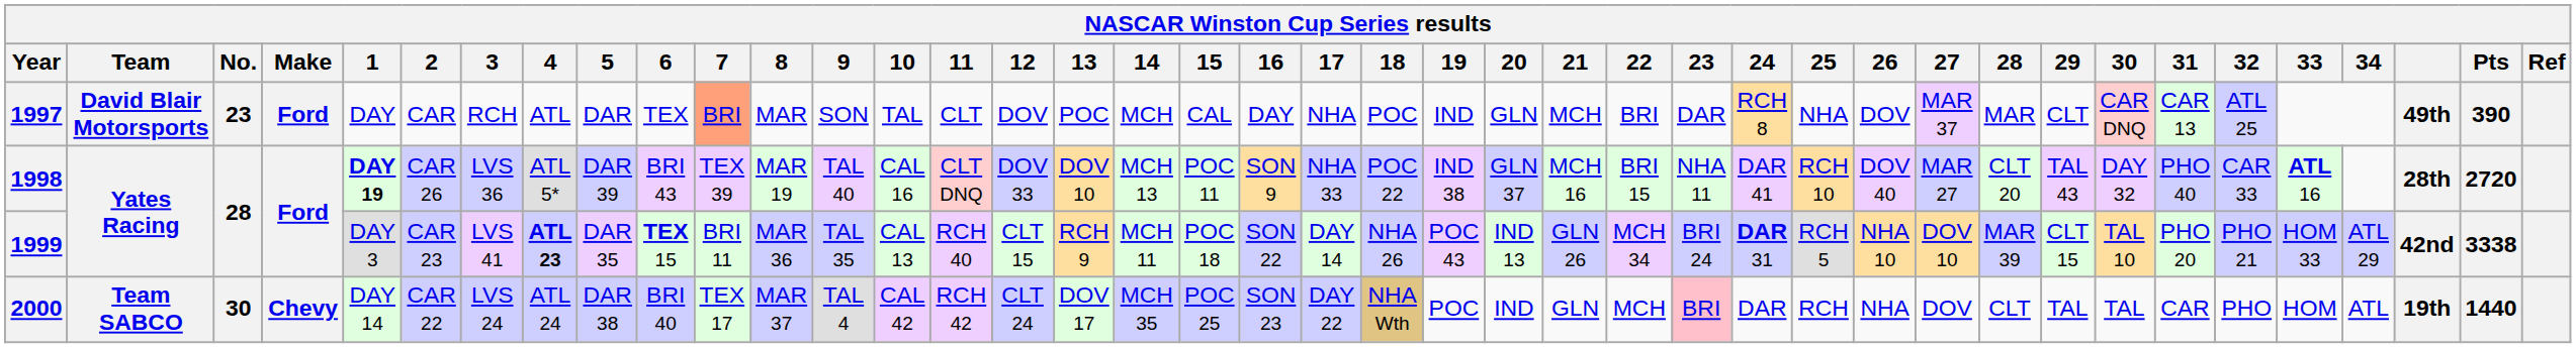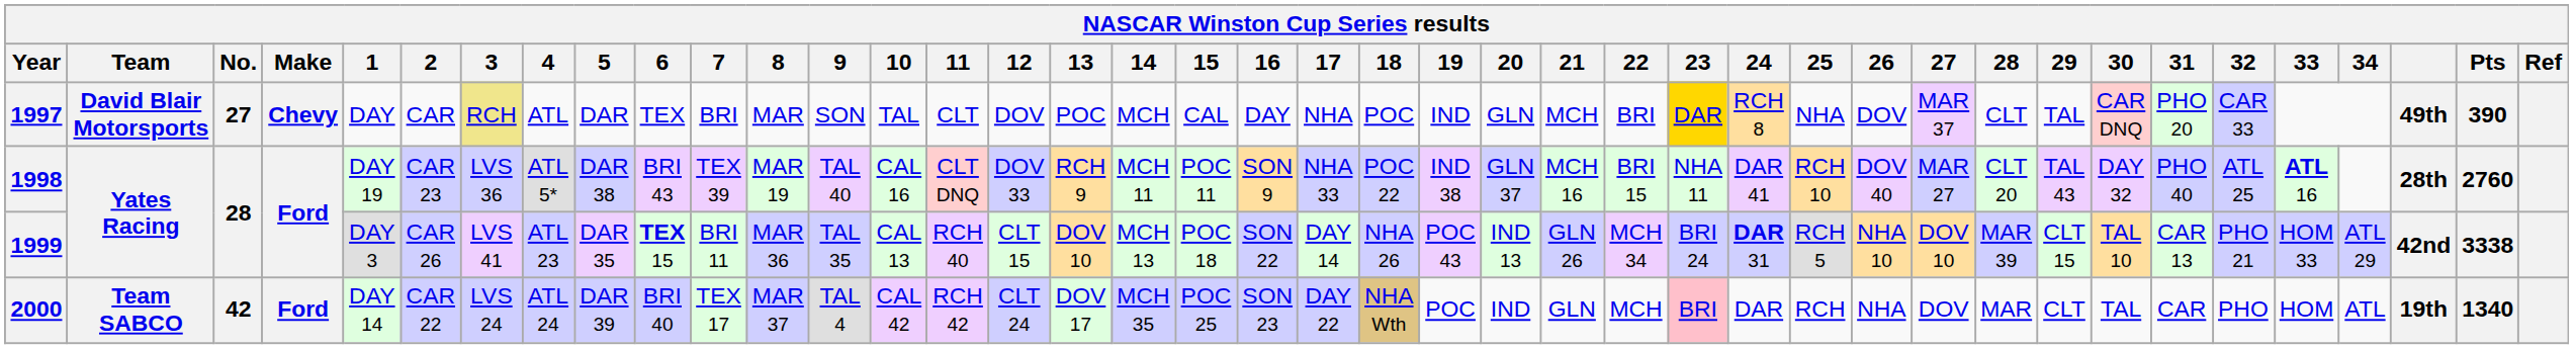1997 | No.: 23 -> 27
1997 | Make: Ford -> Chevy
1997 | 3: no background -> khaki background
1997 | 7: lightsalmon background -> no background
1997 | 23: no background -> gold background
1997 | 28: MAR -> CLT
1997 | 29: CLT -> TAL
1997 | 31: CAR 13 -> PHO 20
1997 | 32: ATL 25 -> CAR 33
1998 | 1: bold -> normal
1998 | 2: CAR 26 -> CAR 23
1998 | 5: DAR 39 -> DAR 38
1998 | 13: DOV 10 -> RCH 9
1998 | 14: MCH 13 -> MCH 11
1998 | 32: CAR 33 -> ATL 25
1998 | Pts: 2720 -> 2760
1999 | 2: CAR 23 -> CAR 26
1999 | 4: bold -> normal
1999 | 13: RCH 9 -> DOV 10
1999 | 14: MCH 11 -> MCH 13
1999 | 31: PHO 20 -> CAR 13
2000 | No.: 30 -> 42
2000 | Make: Chevy -> Ford
2000 | 5: DAR 38 -> DAR 39
2000 | 28: CLT -> MAR
2000 | 29: TAL -> CLT
2000 | Pts: 1440 -> 1340
